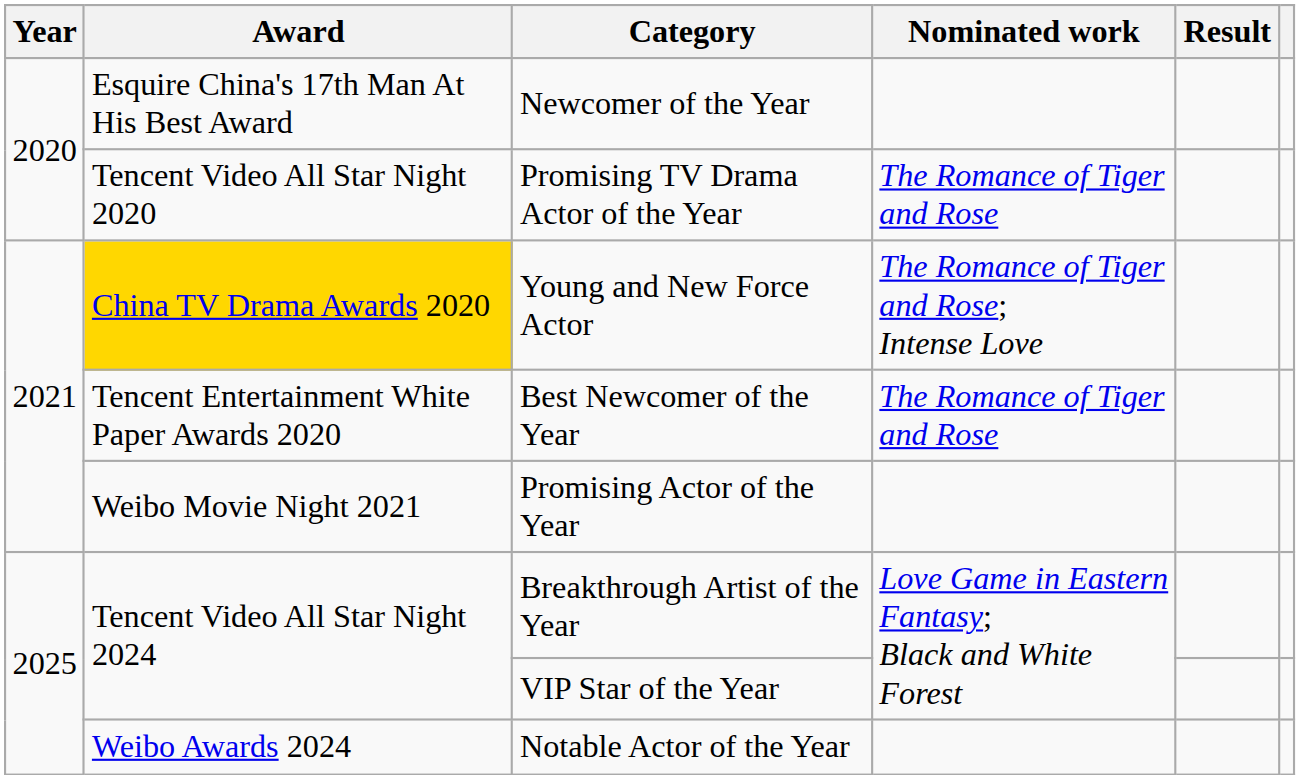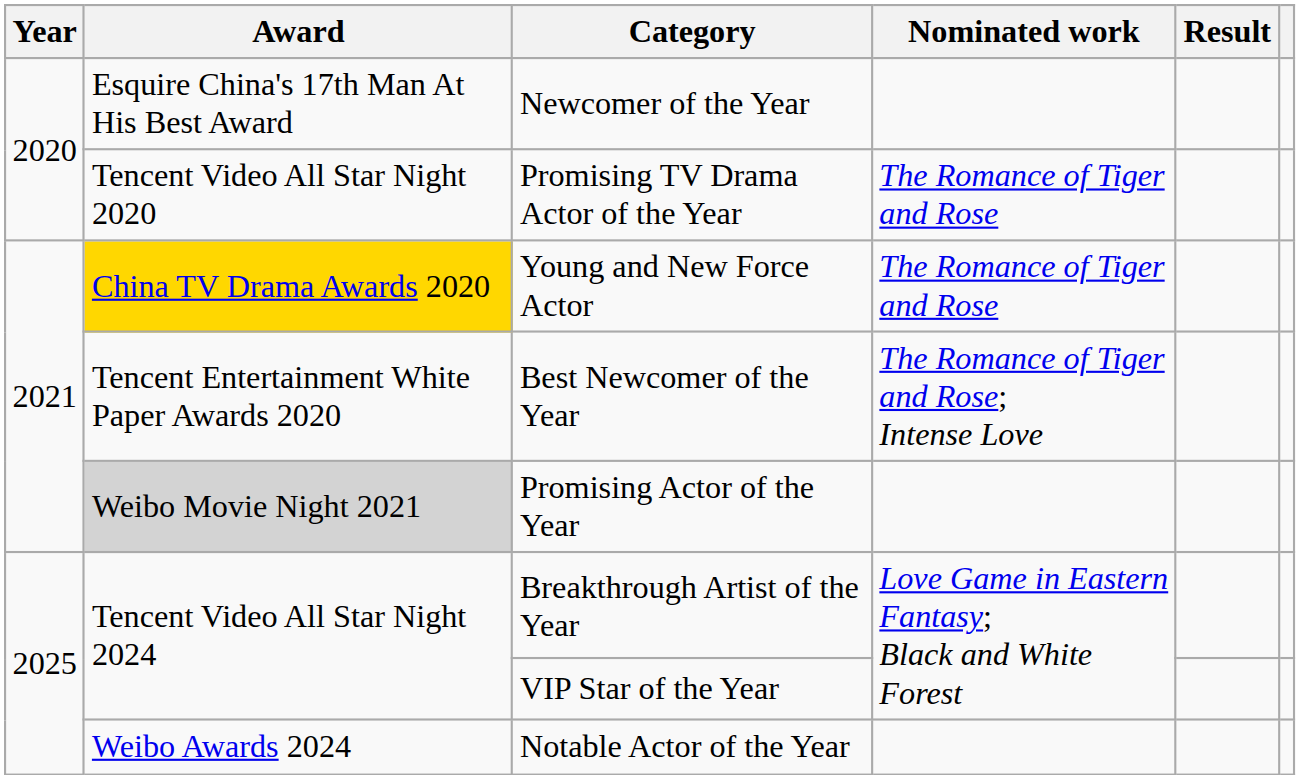Young and New Force Actor | Nominated work: The Romance of Tiger and Rose; Intense Love -> The Romance of Tiger and Rose
Best Newcomer of the Year | Nominated work: The Romance of Tiger and Rose -> The Romance of Tiger and Rose; Intense Love
Promising Actor of the Year | Award: no background -> lightgrey background
